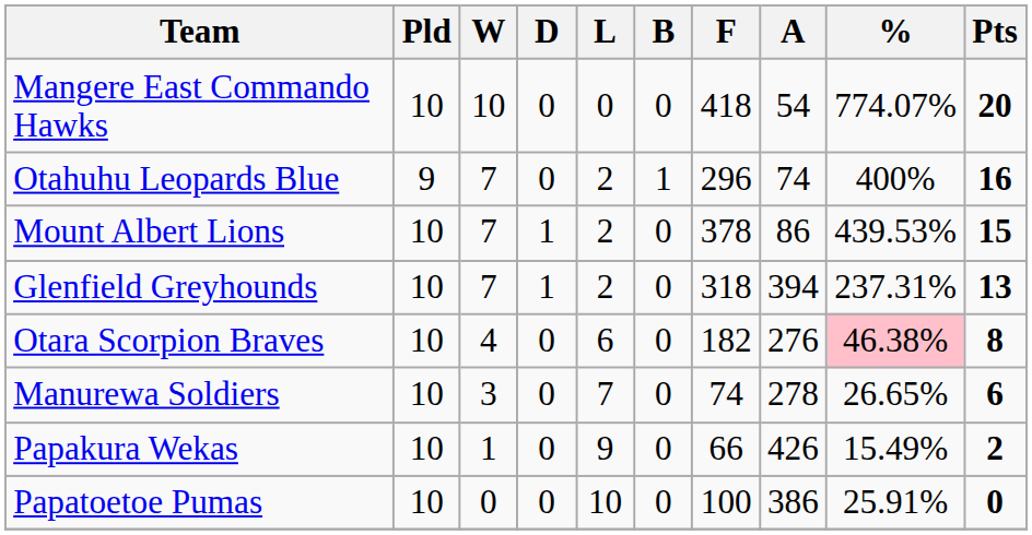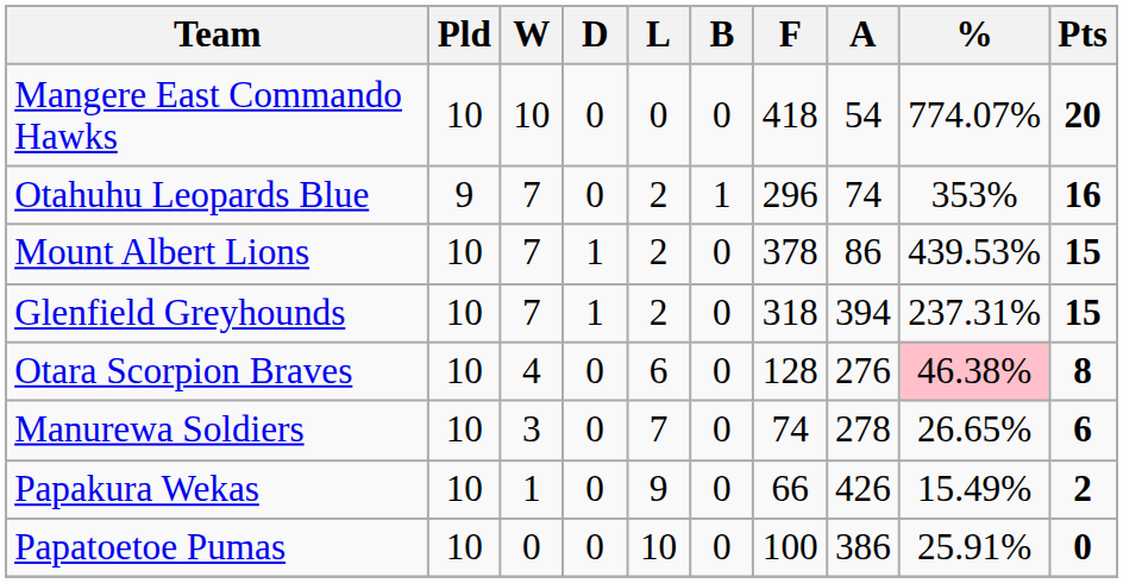Otahuhu Leopards Blue | %: 400% -> 353%
Glenfield Greyhounds | Pts: 13 -> 15
Otara Scorpion Braves | F: 182 -> 128
